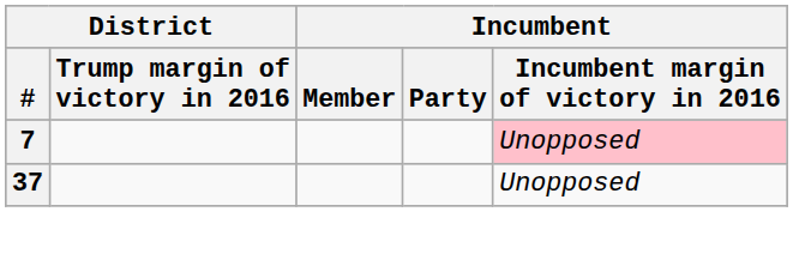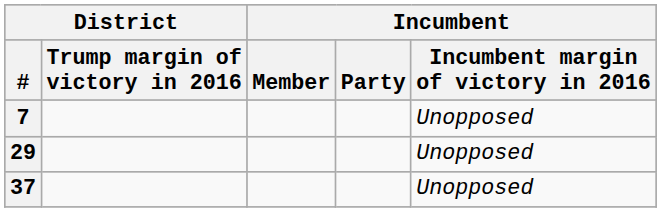7 | Incumbent / Incumbent margin of victory in 2016: pink background -> no background
+ row: 29 | Unopposed
